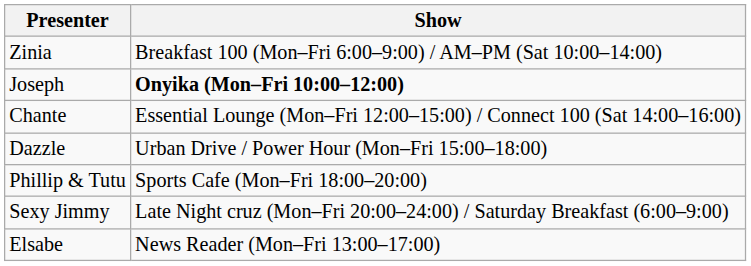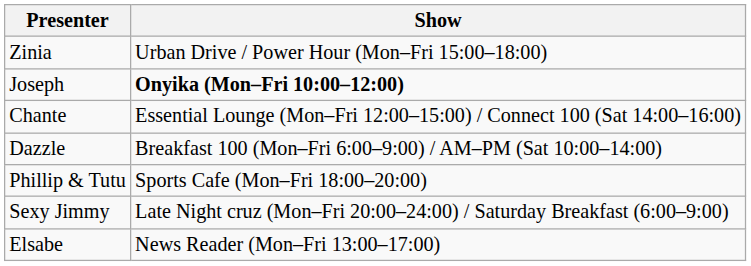Zinia | Show: Breakfast 100 (Mon–Fri 6:00–9:00) / AM–PM (Sat 10:00–14:00) -> Urban Drive / Power Hour (Mon–Fri 15:00–18:00)
Dazzle | Show: Urban Drive / Power Hour (Mon–Fri 15:00–18:00) -> Breakfast 100 (Mon–Fri 6:00–9:00) / AM–PM (Sat 10:00–14:00)
